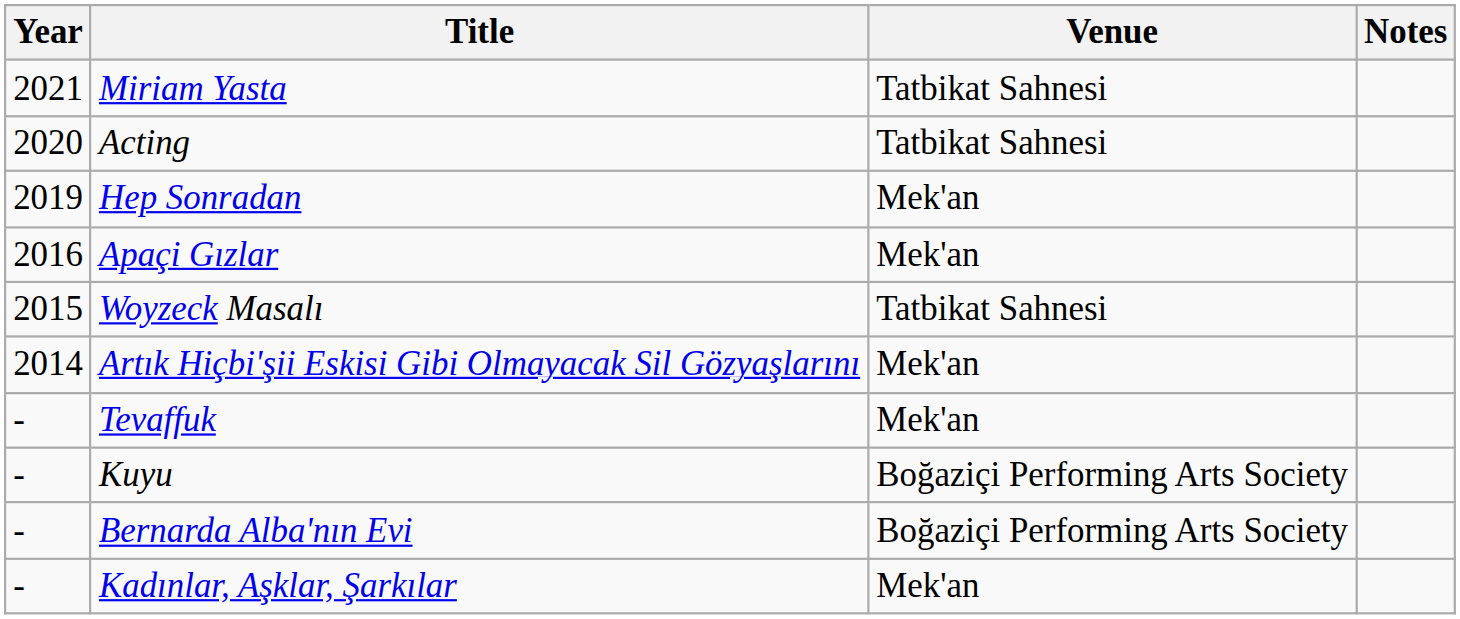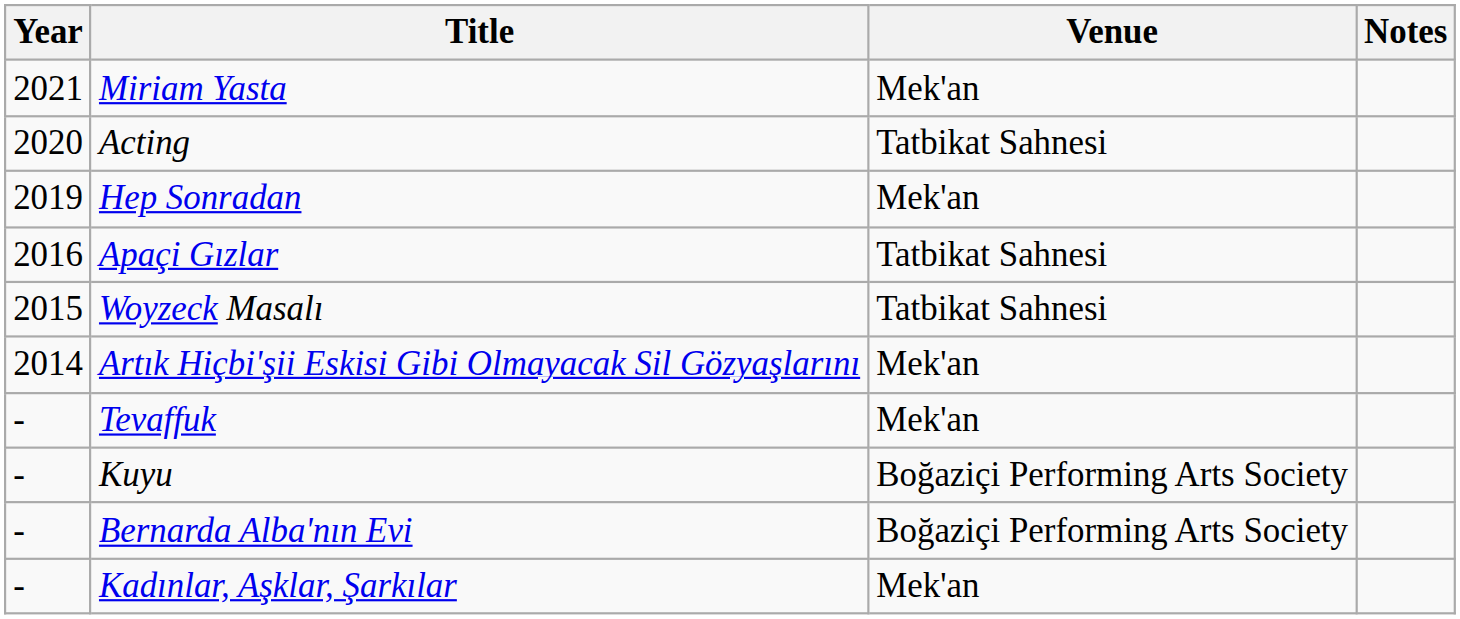Miriam Yasta | Venue: Tatbikat Sahnesi -> Mek'an
Apaçi Gızlar | Venue: Mek'an -> Tatbikat Sahnesi
